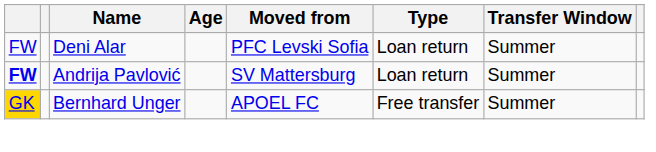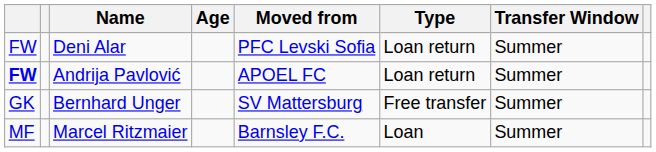Andrija Pavlović | Moved from: SV Mattersburg -> APOEL FC
Bernhard Unger | column 1: gold background -> no background
Bernhard Unger | Moved from: APOEL FC -> SV Mattersburg
+ row: MF | Marcel Ritzmaier | Barnsley F.C. | Loan | Summer
